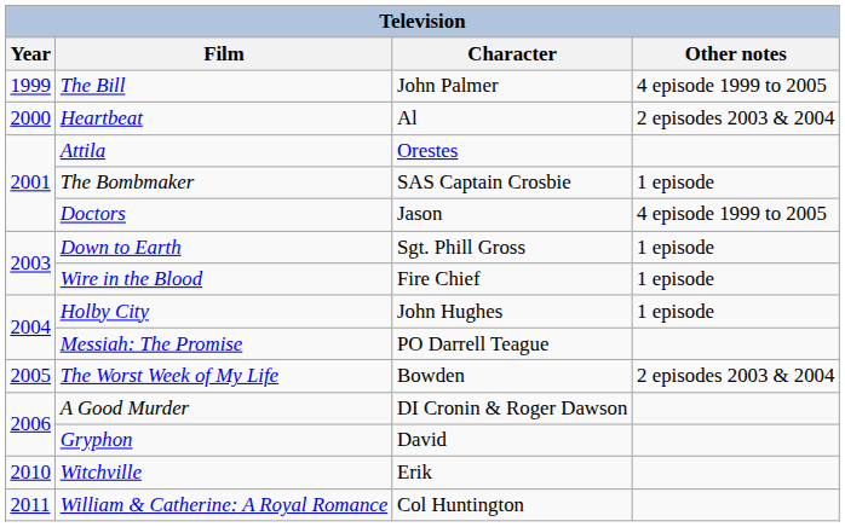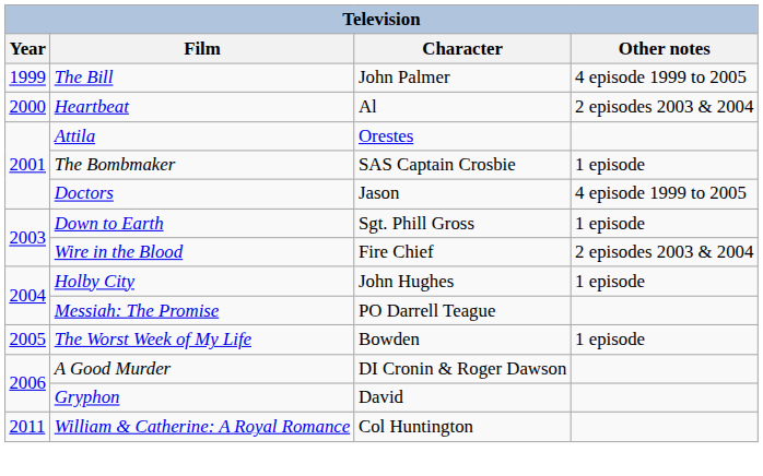Wire in the Blood | Other notes: 1 episode -> 2 episodes 2003 & 2004
The Worst Week of My Life | Other notes: 2 episodes 2003 & 2004 -> 1 episode
- row: 2010 | Witchville | Erik
